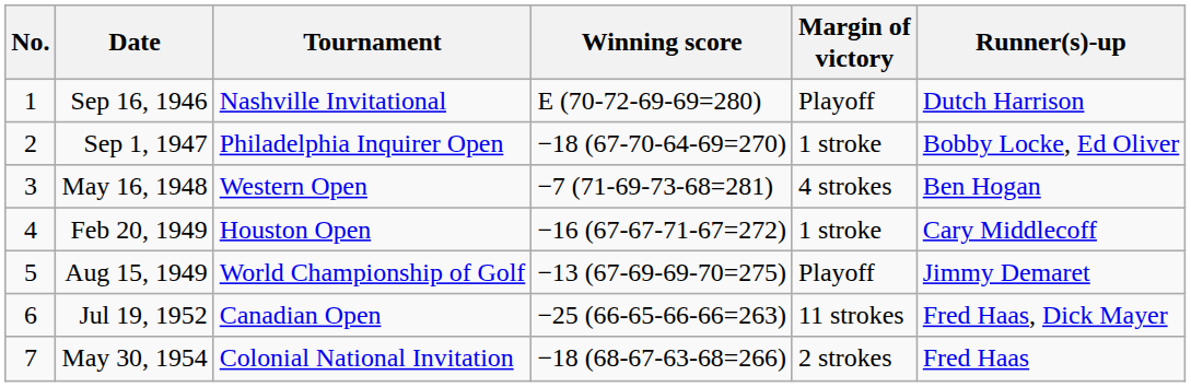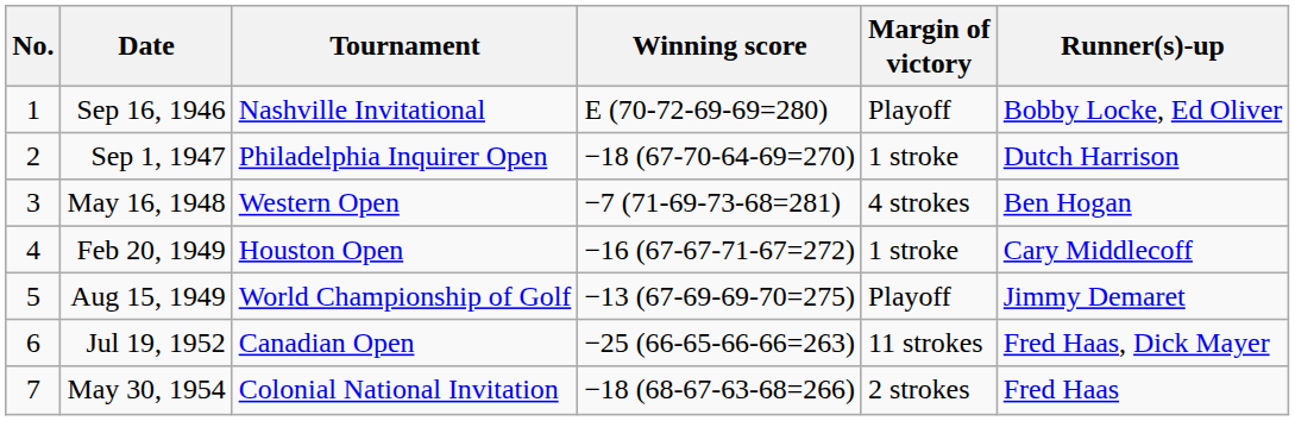Sep 16, 1946 | Runner(s)-up: Dutch Harrison -> Bobby Locke, Ed Oliver
Sep 1, 1947 | Runner(s)-up: Bobby Locke, Ed Oliver -> Dutch Harrison
